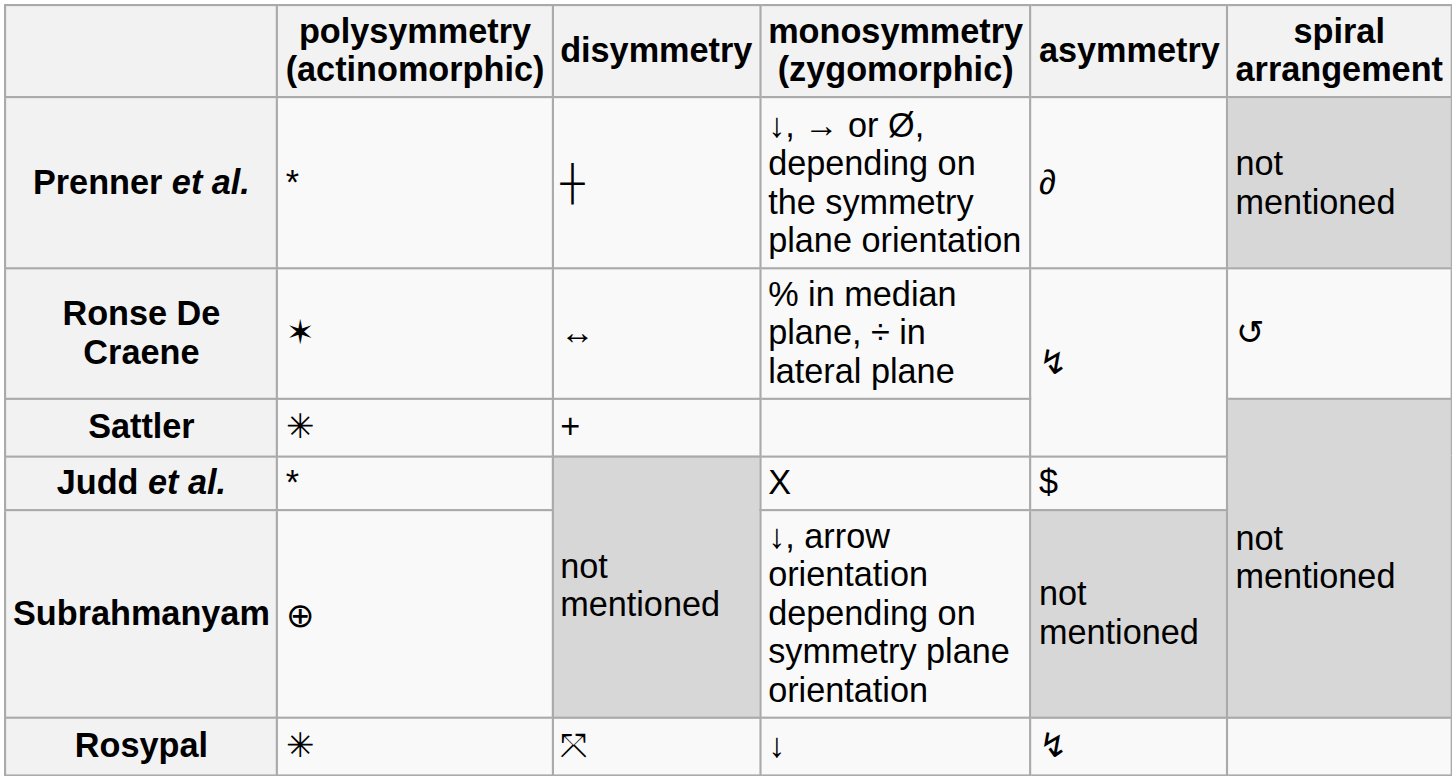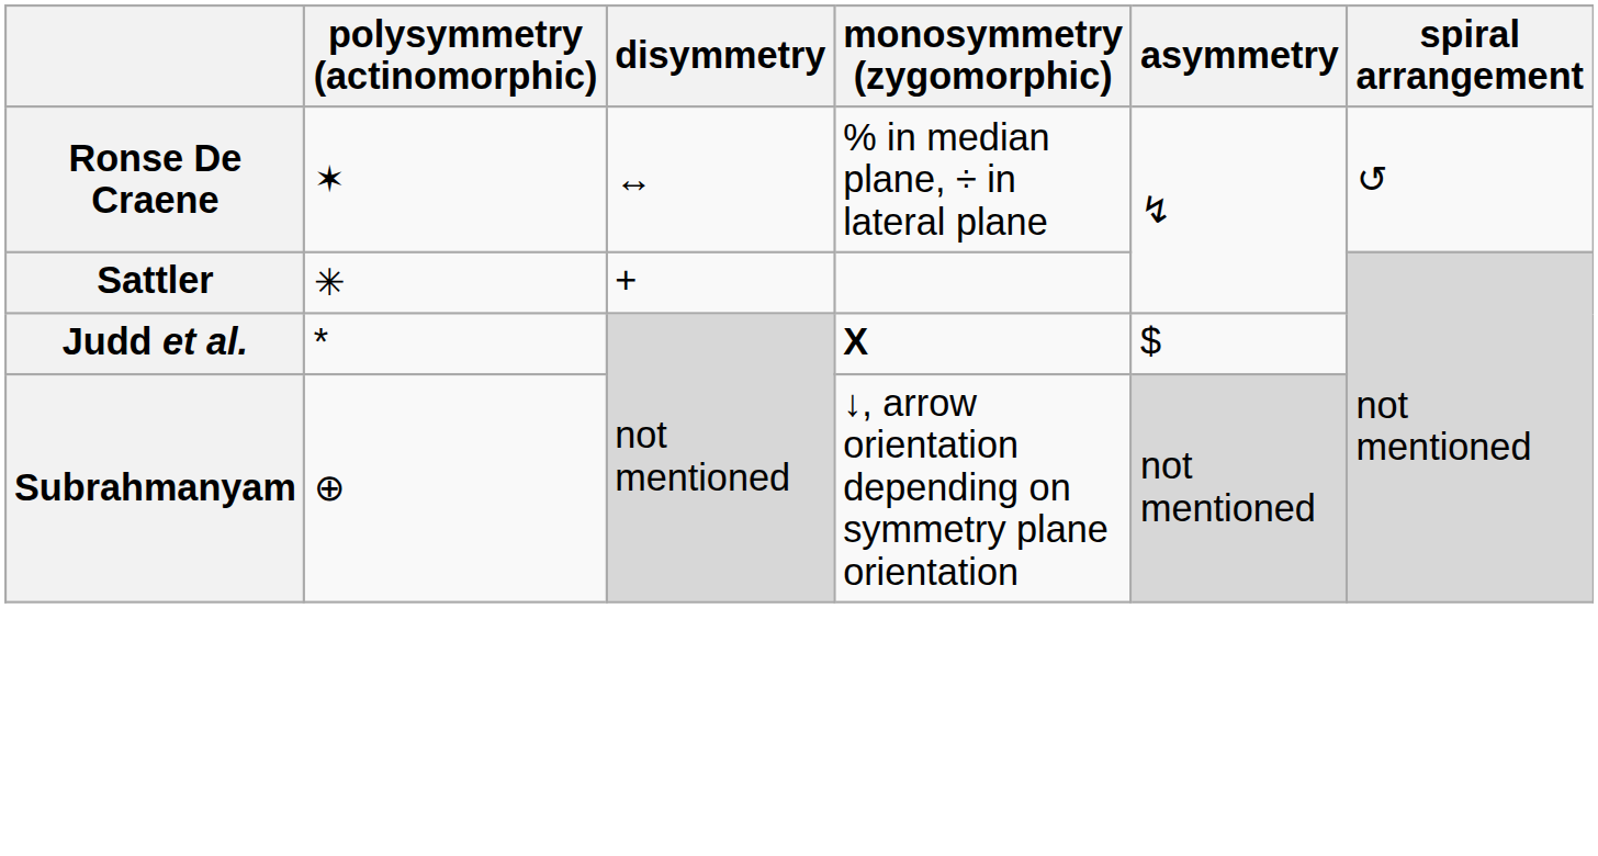- row: Prenner et al. | * | ┼ | ↓, → or Ø, depending on the symmetry plane orientation | ∂ | not mentioned
Judd et al. | monosymmetry (zygomorphic): normal -> bold
- row: Rosypal | ✳ | ⤧ | ↓ | ↯
